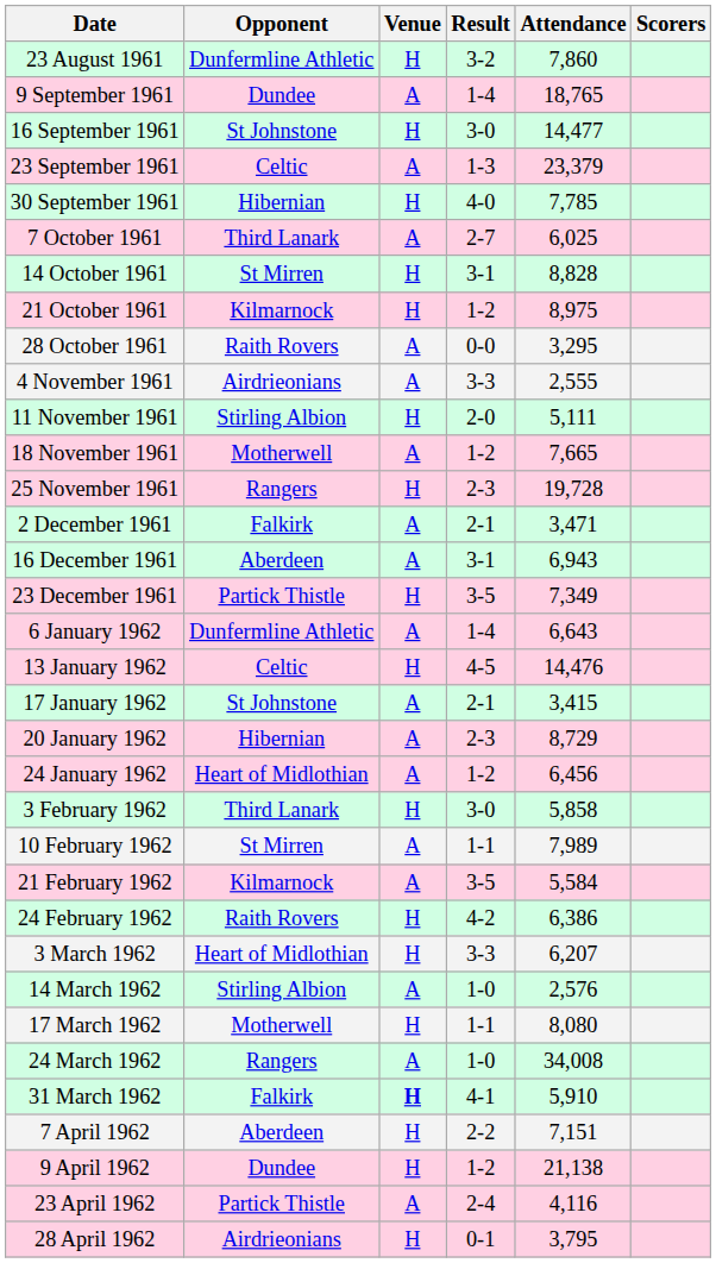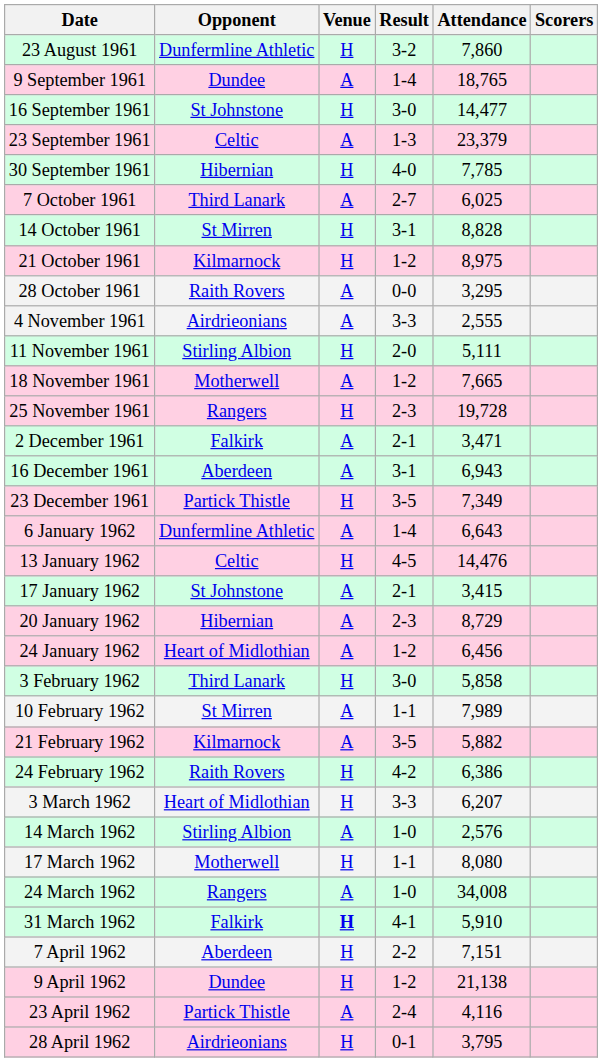21 February 1962 | Attendance: 5,584 -> 5,882
